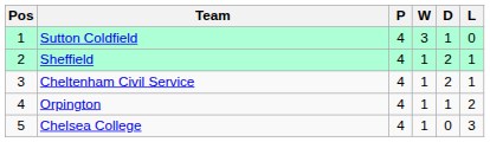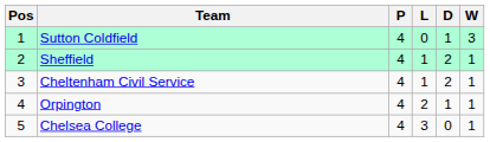columns swapped: W <-> L
